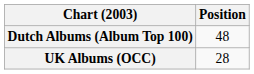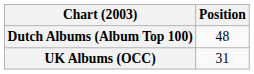UK Albums (OCC) | Position: 28 -> 31
